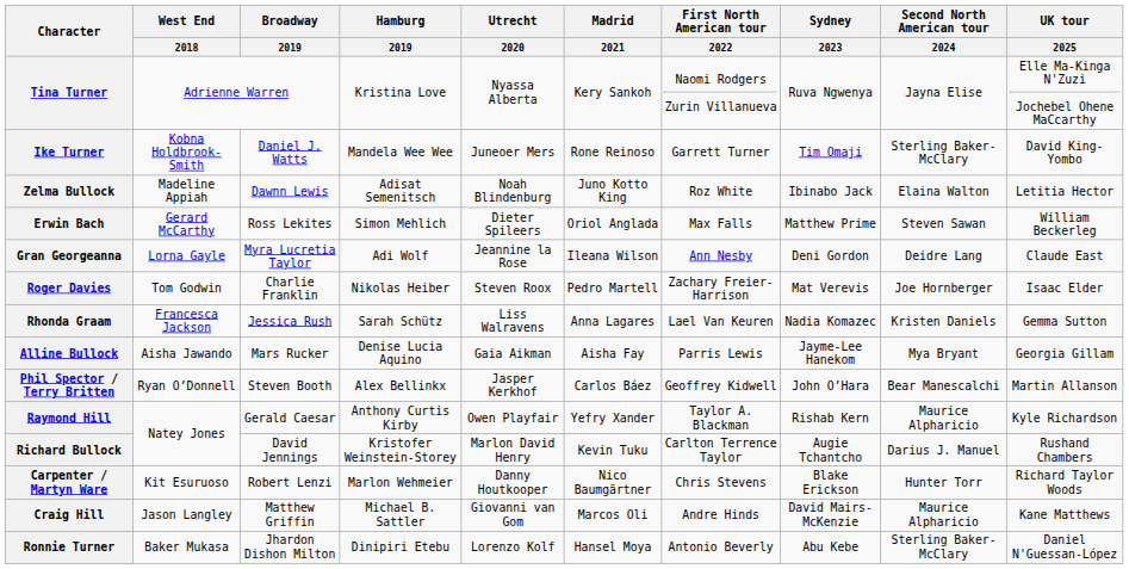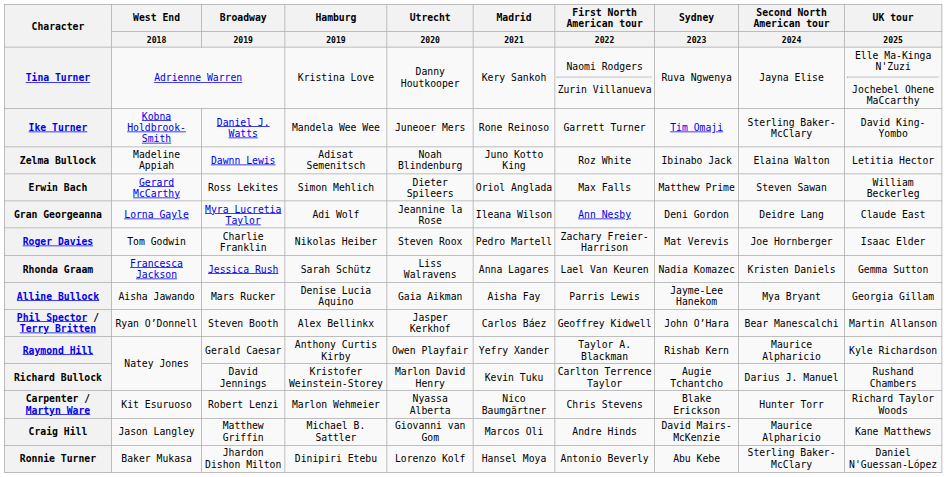Tina Turner | Utrecht / 2020: Nyassa Alberta -> Danny Houtkooper
Carpenter / Martyn Ware | Utrecht / 2020: Danny Houtkooper -> Nyassa Alberta
